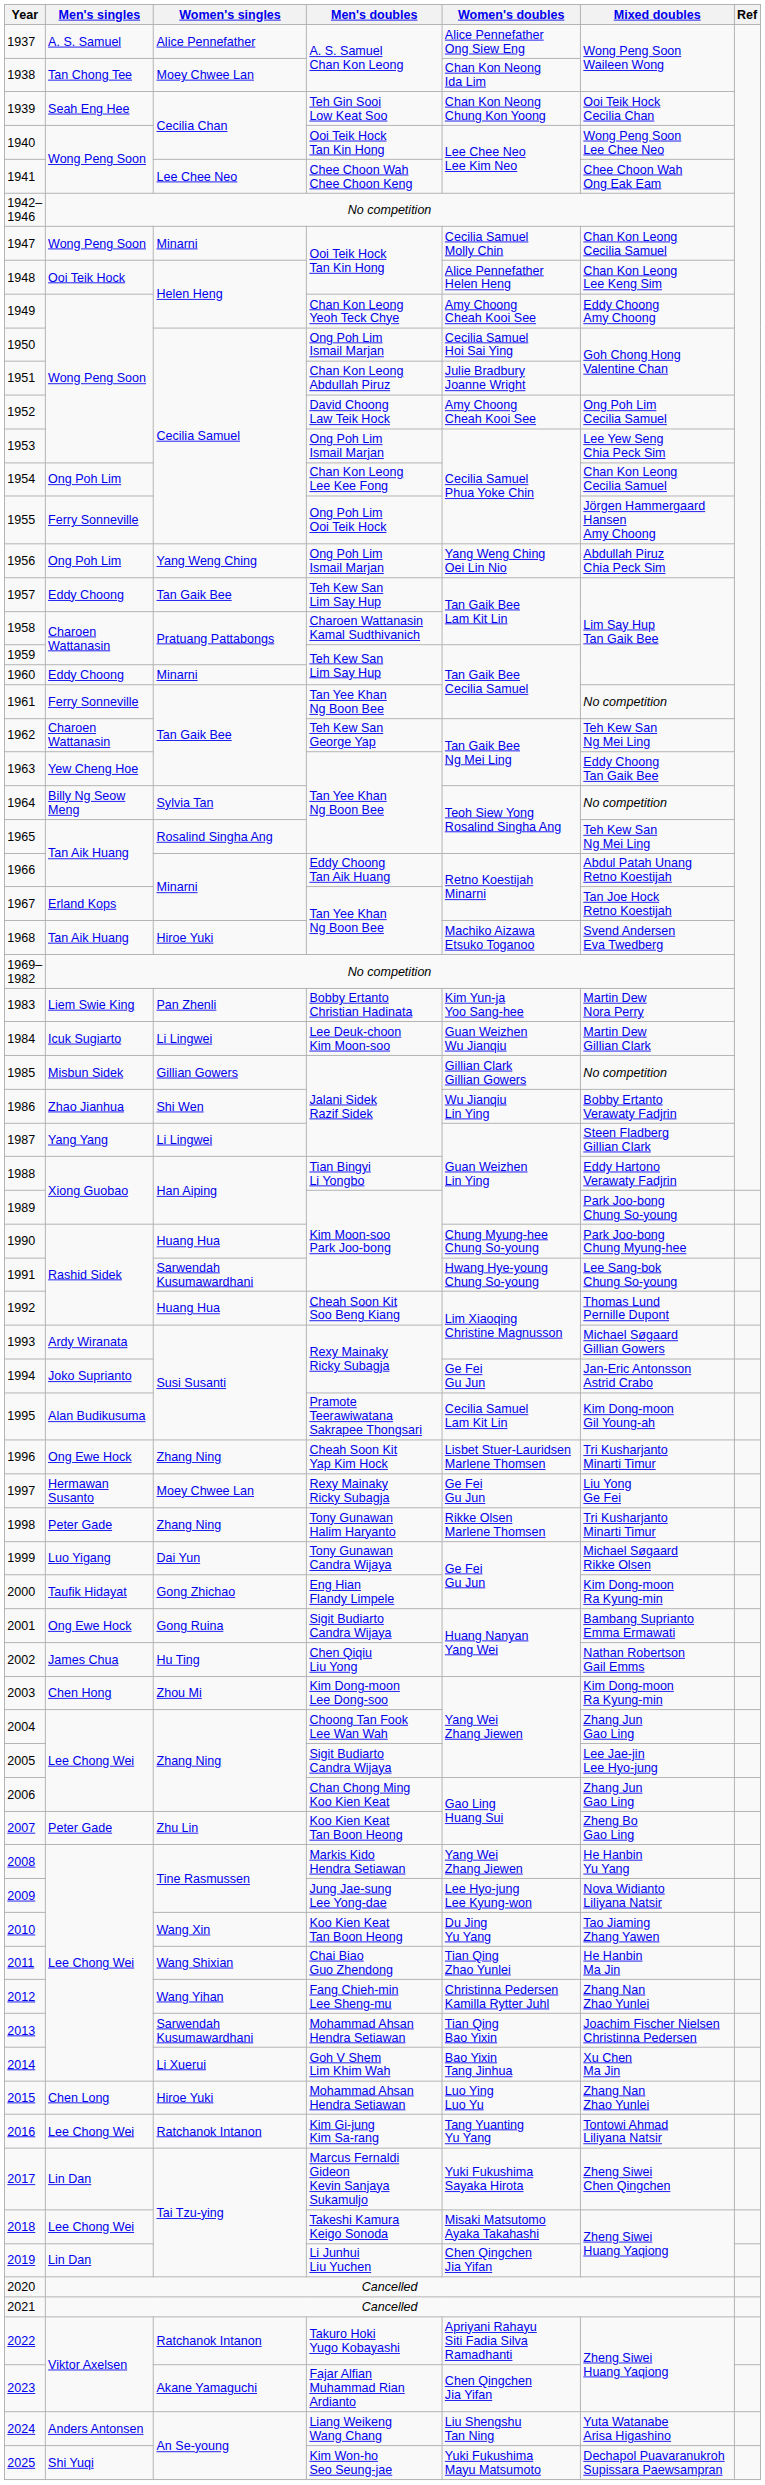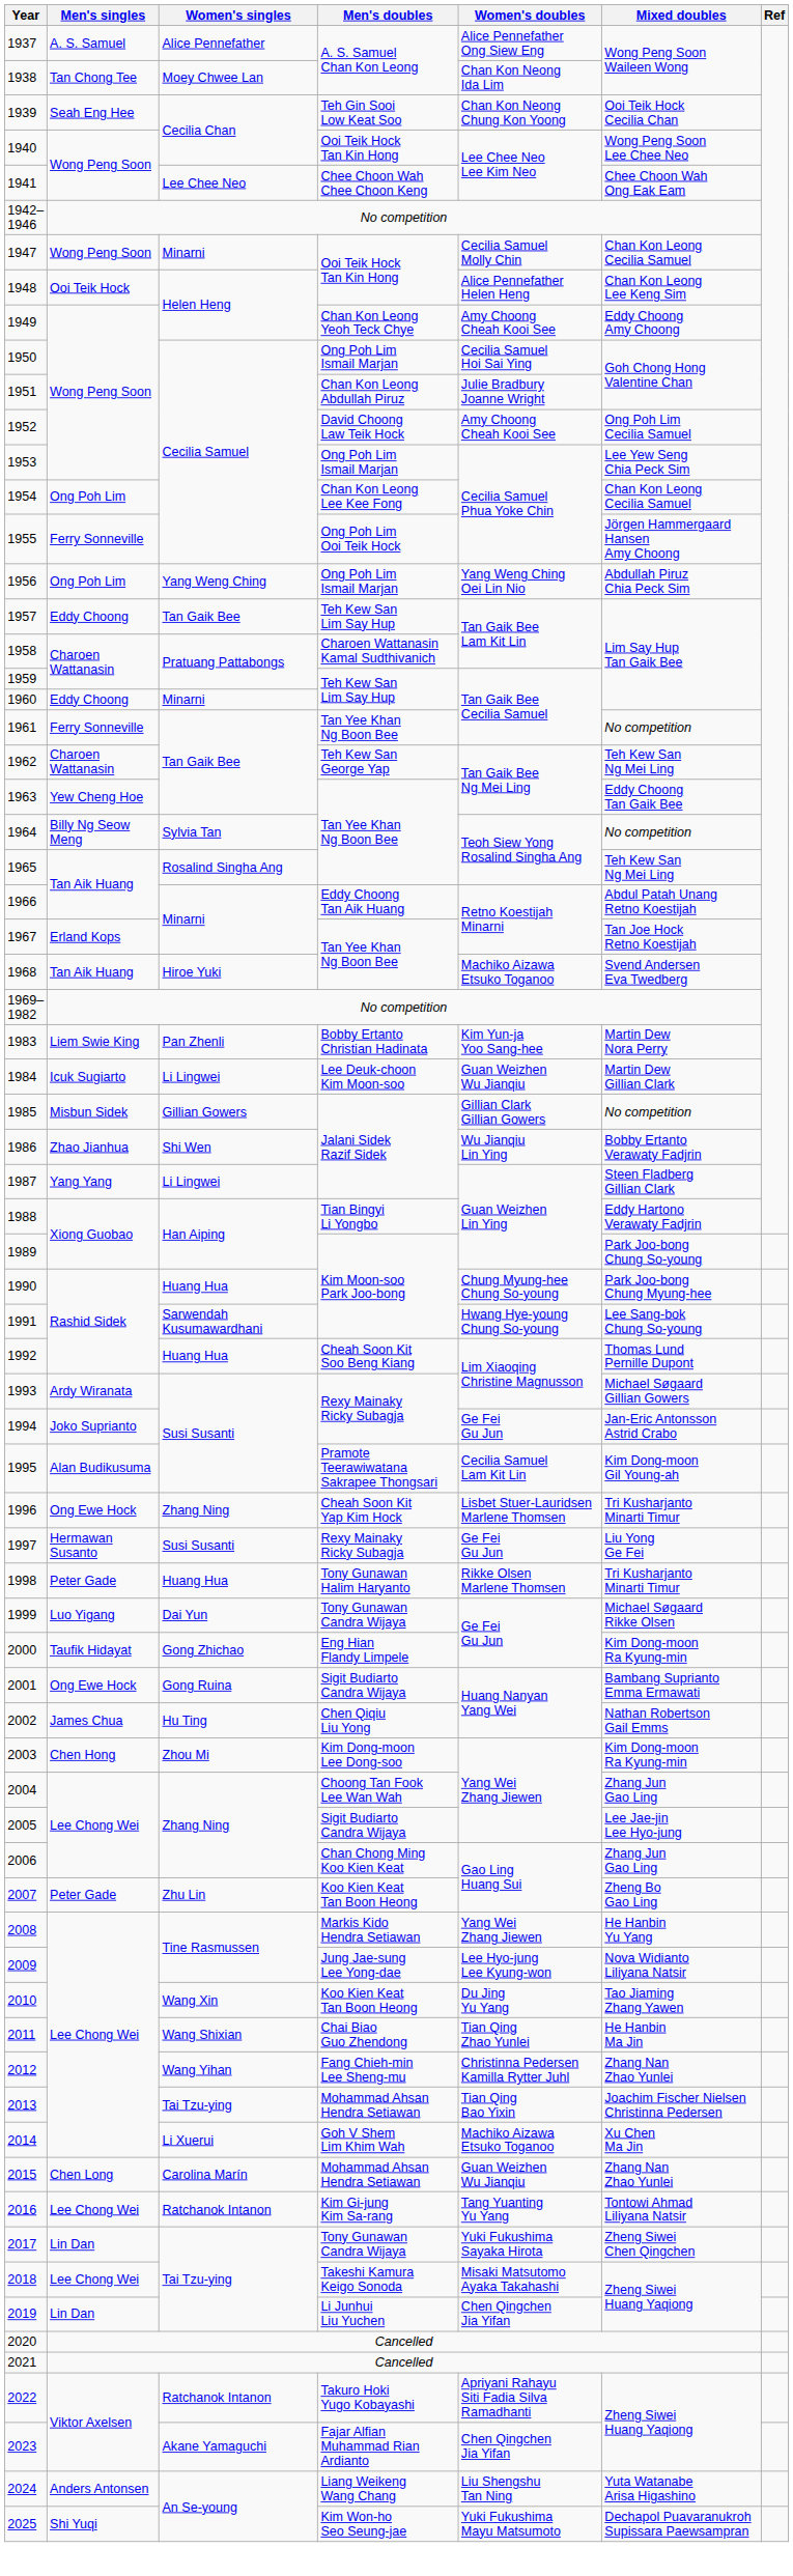1997 | Women's singles: Moey Chwee Lan -> Susi Susanti
1998 | Women's singles: Zhang Ning -> Huang Hua
2013 | Women's singles: Sarwendah Kusumawardhani -> Tai Tzu-ying
2014 | Women's doubles: Bao Yixin Tang Jinhua -> Machiko Aizawa Etsuko Toganoo
2015 | Women's singles: Hiroe Yuki -> Carolina Marín
2015 | Women's doubles: Luo Ying Luo Yu -> Guan Weizhen Wu Jianqiu
2017 | Men's doubles: Marcus Fernaldi Gideon Kevin Sanjaya Sukamuljo -> Tony Gunawan Candra Wijaya
